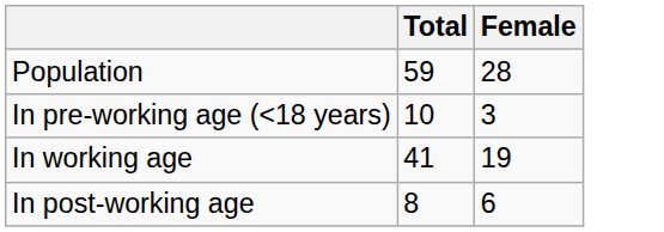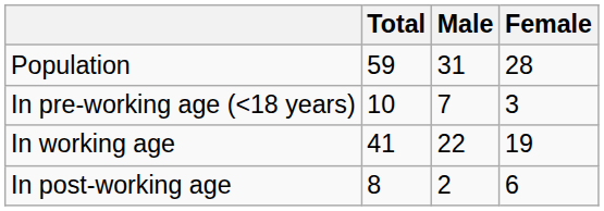+ column: Male | 31 | 7 | 22 | 2
